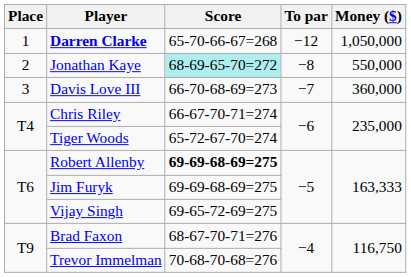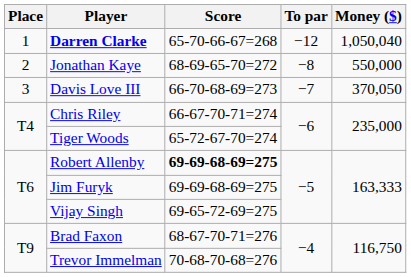Darren Clarke | Money ($): 1,050,000 -> 1,050,040
Jonathan Kaye | Score: paleturquoise background -> no background
Davis Love III | Money ($): 360,000 -> 370,050
